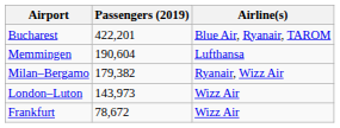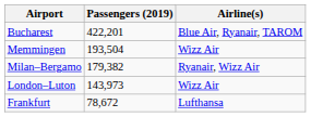Memmingen | Passengers (2019): 190,604 -> 193,504
Memmingen | Airline(s): Lufthansa -> Wizz Air
Frankfurt | Airline(s): Wizz Air -> Lufthansa
